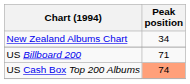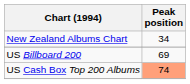US Billboard 200 | Peak position: 71 -> 69
